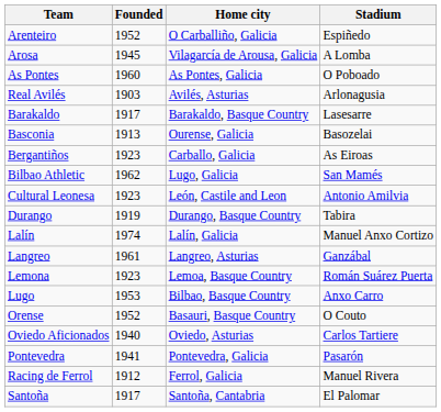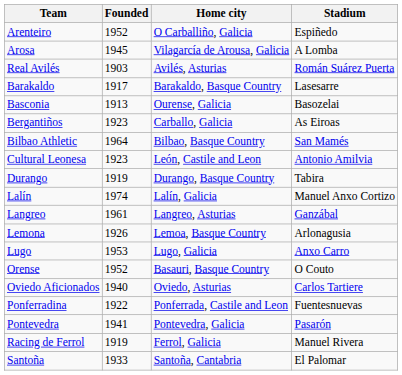- row: As Pontes | 1960 | As Pontes, Galicia | O Poboado
Real Avilés | Stadium: Arlonagusia -> Román Suárez Puerta
Bilbao Athletic | Founded: 1962 -> 1964
Bilbao Athletic | Home city: Lugo, Galicia -> Bilbao, Basque Country
Lemona | Founded: 1923 -> 1926
Lemona | Stadium: Román Suárez Puerta -> Arlonagusia
Lugo | Home city: Bilbao, Basque Country -> Lugo, Galicia
+ row: Ponferradina | 1922 | Ponferrada, Castile and Leon | Fuentesnuevas
Racing de Ferrol | Founded: 1912 -> 1919
Santoña | Founded: 1917 -> 1933
